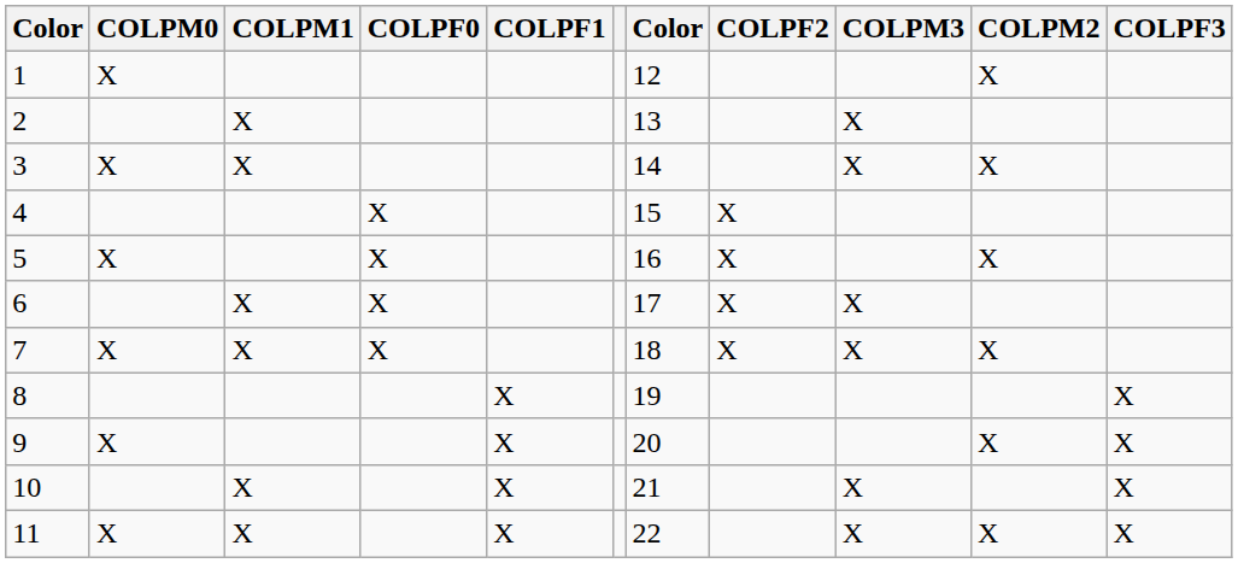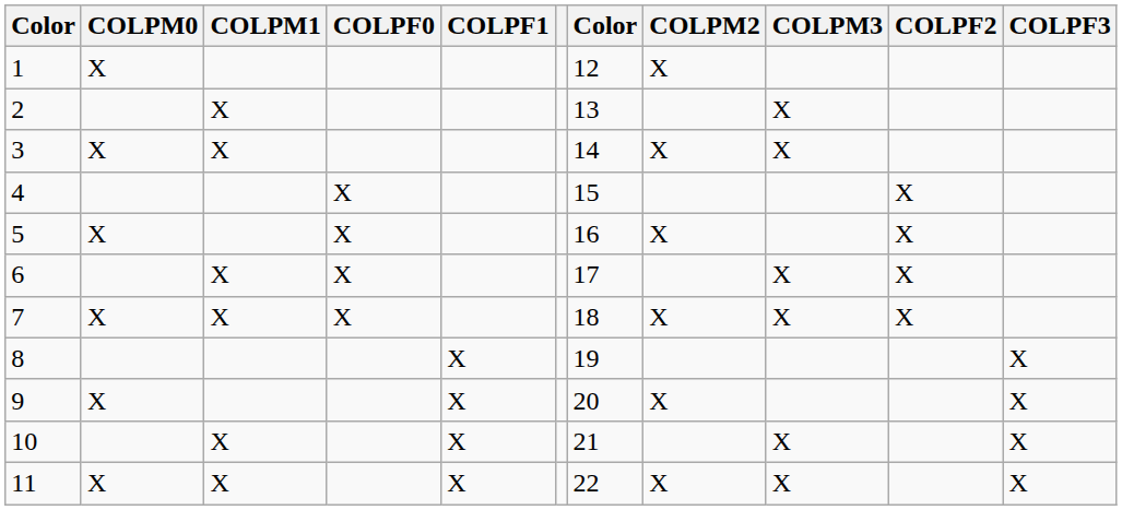columns swapped: COLPM2 <-> COLPF2
